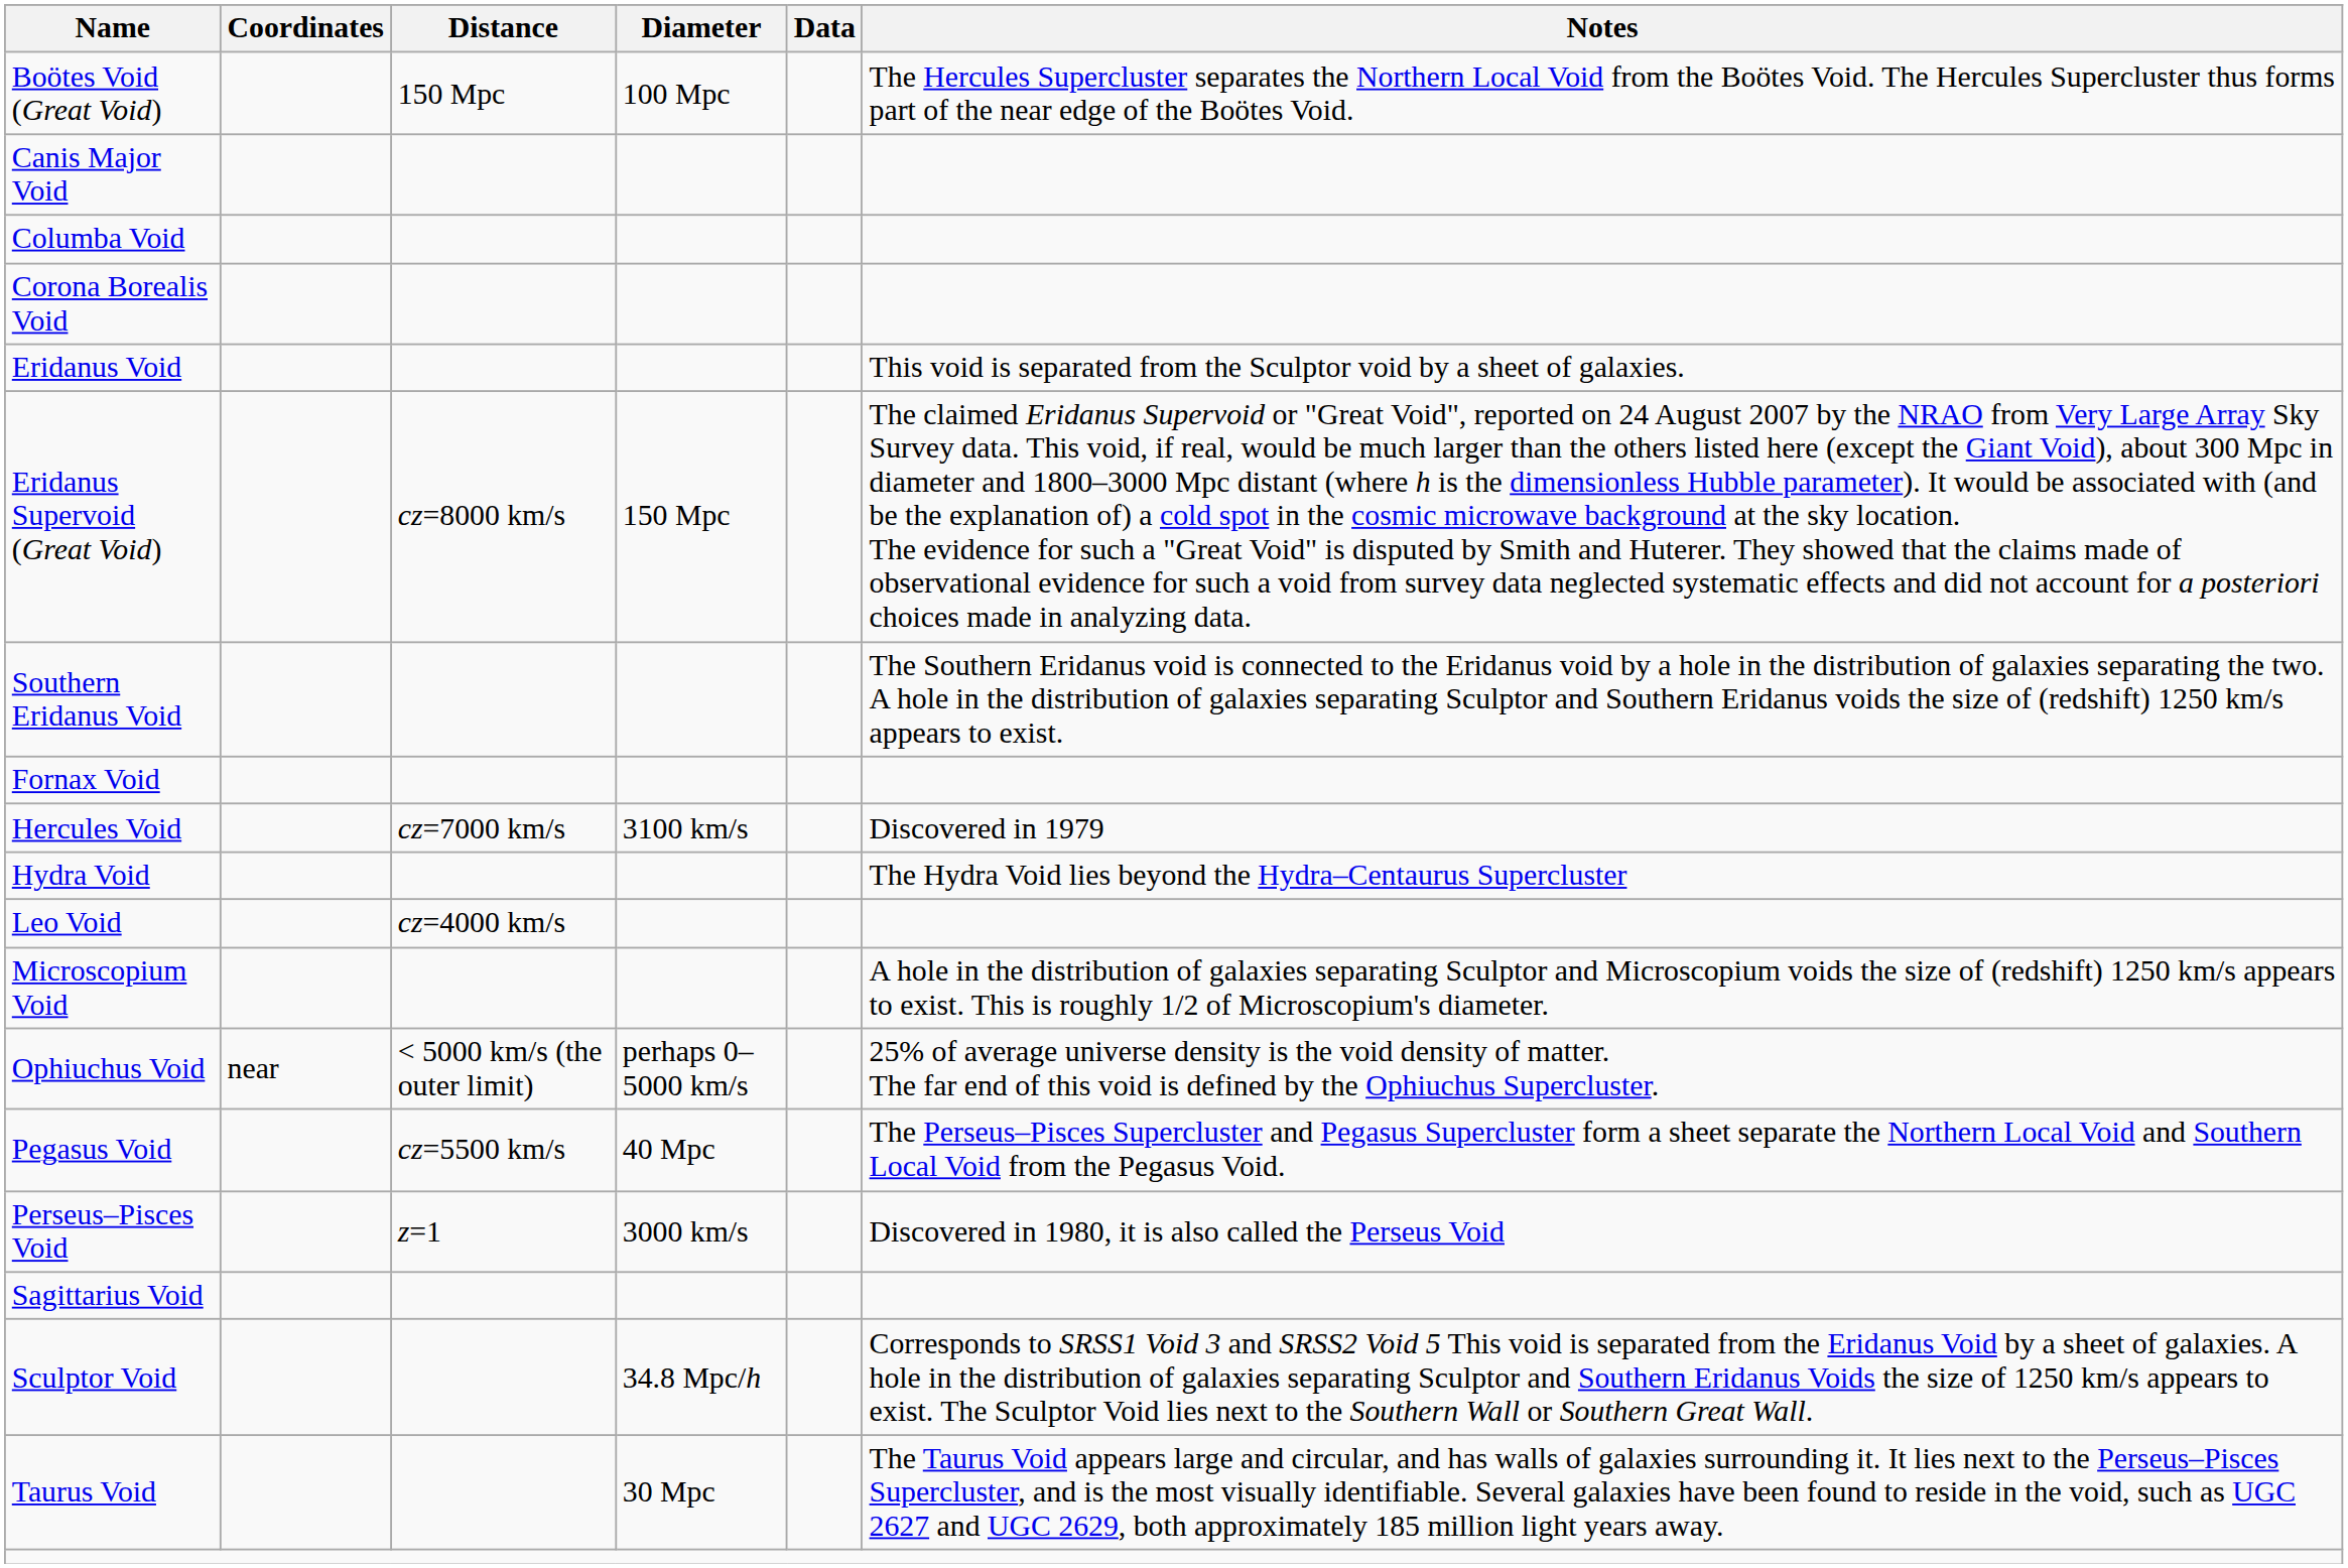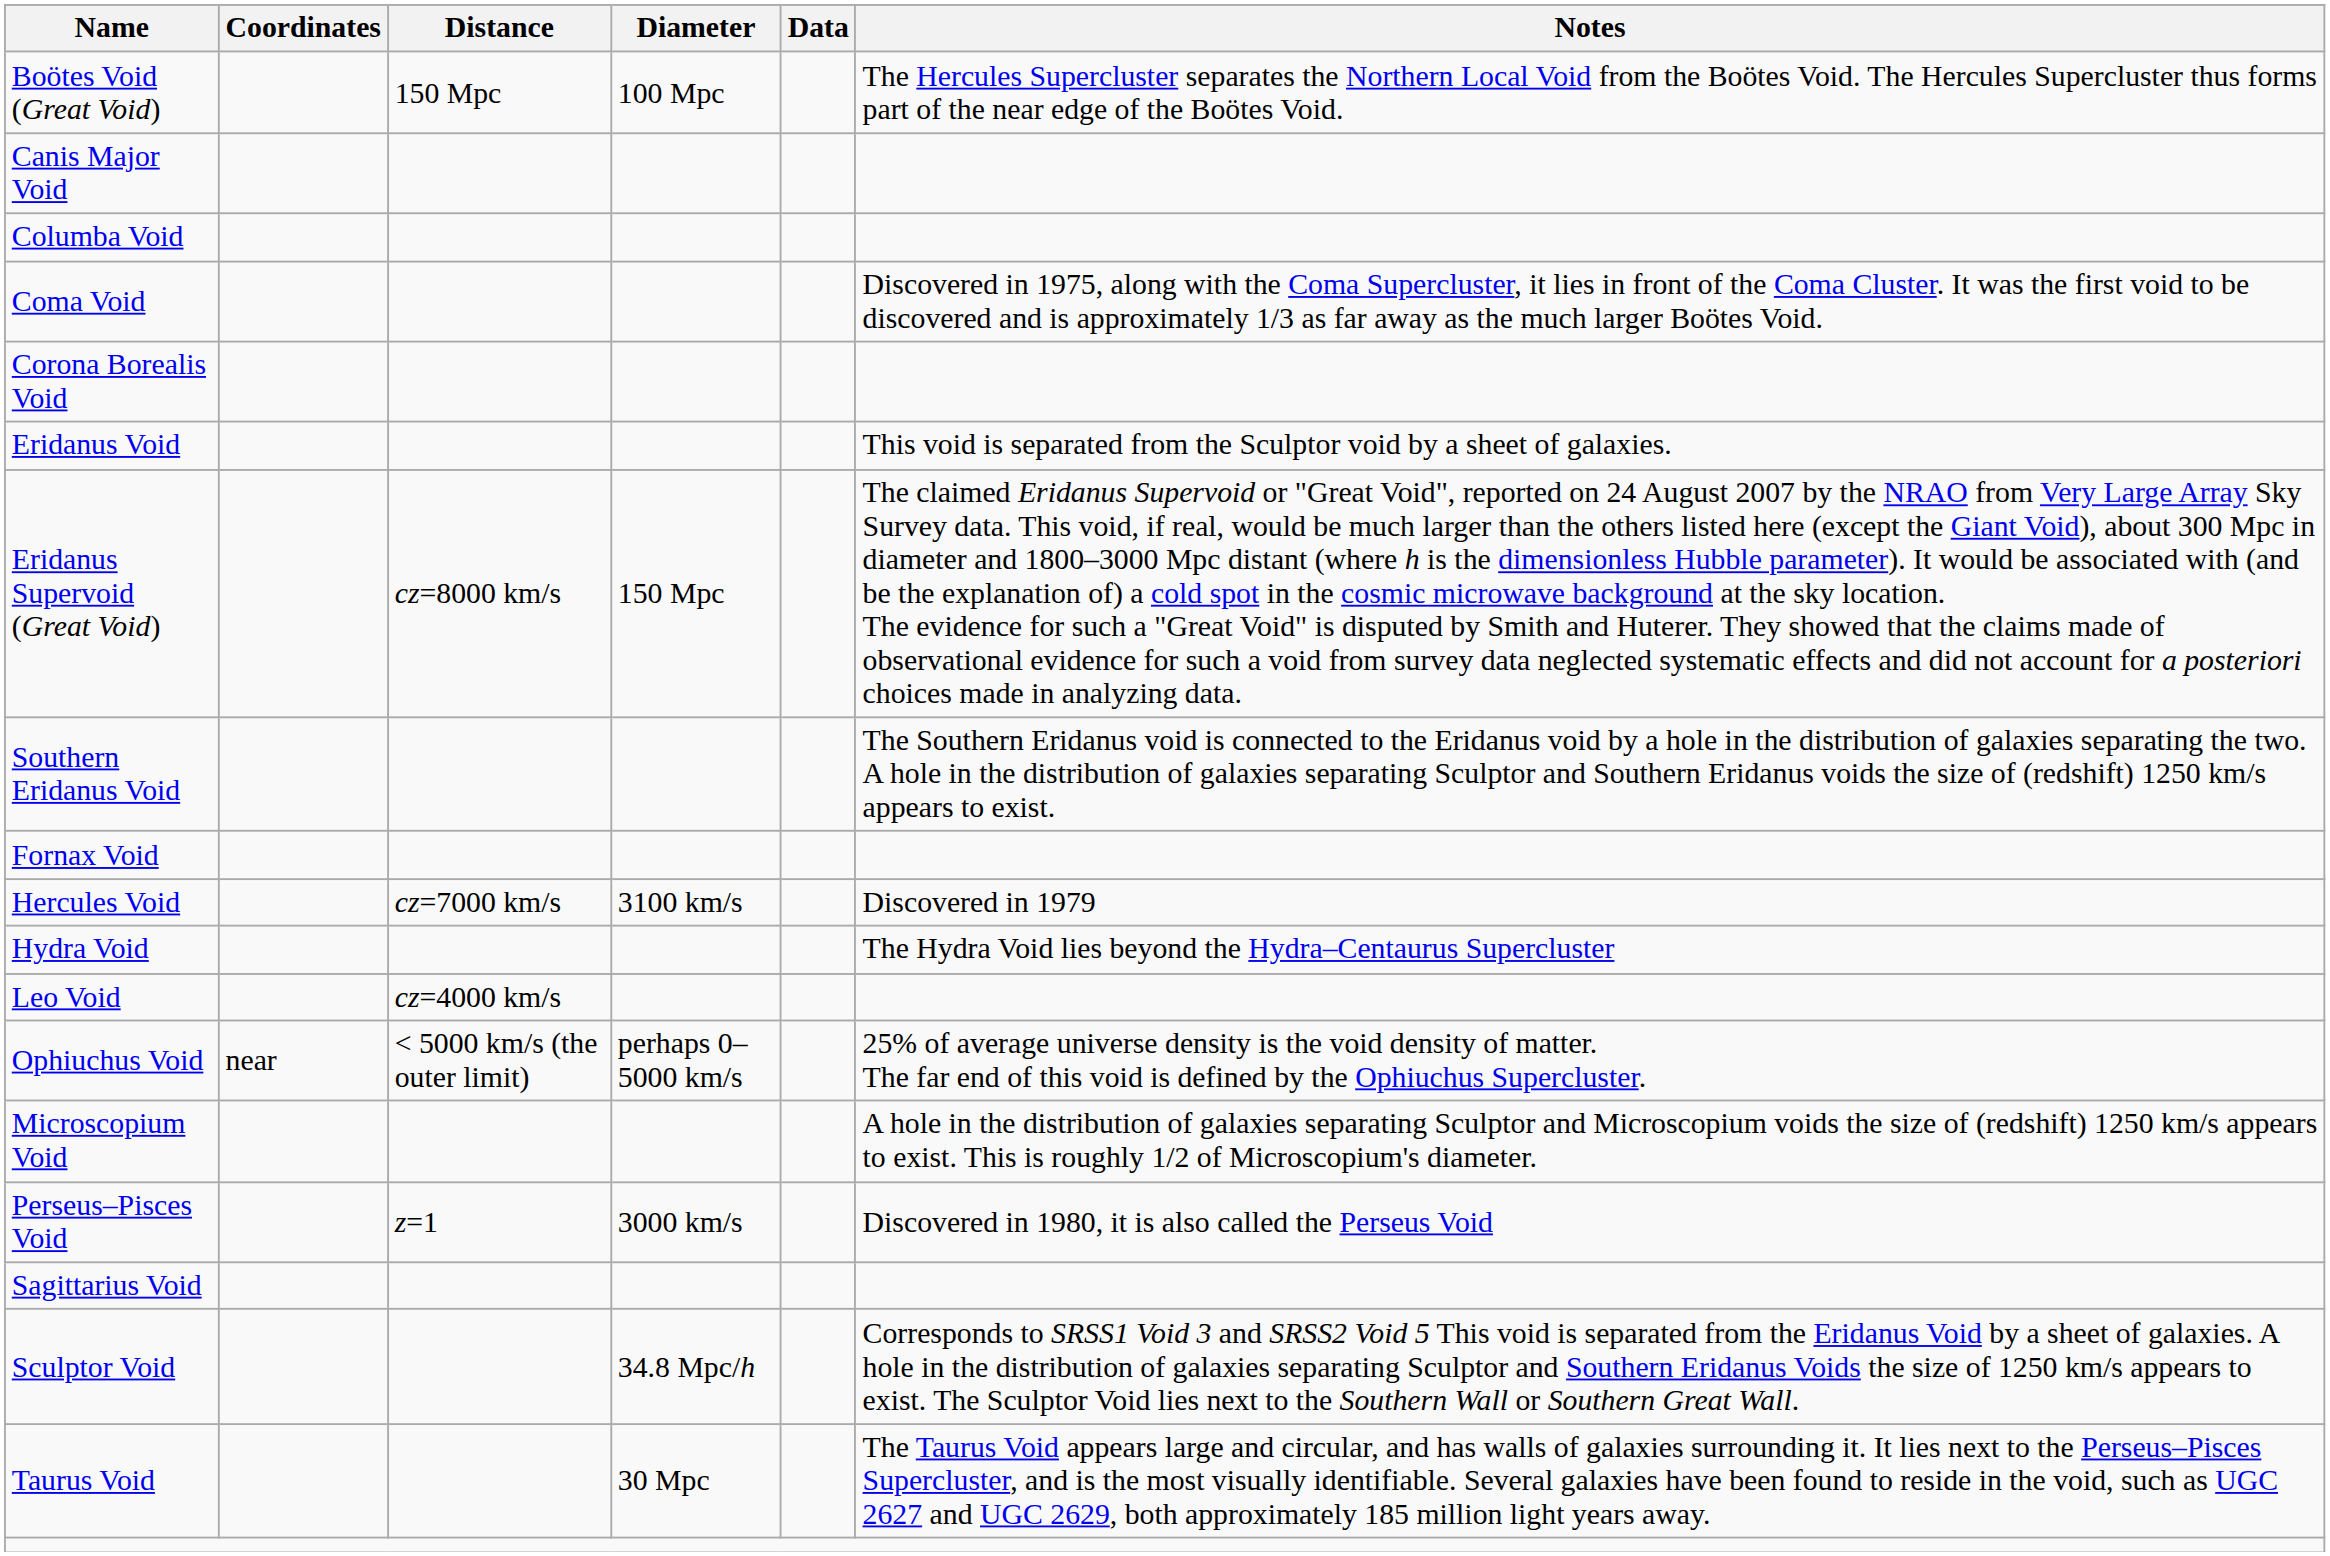+ row: Coma Void | Discovered in 1975, along with the Coma Supercluster, it lies in front of the Coma Cluster. It was the first void to be discovered and is approximately 1/3 as far away as the much larger Boötes Void.
rows swapped: Microscopium Void <-> Ophiuchus Void
- row: Pegasus Void | cz=5500 km/s | 40 Mpc | The Perseus–Pisces Supercluster and Pegasus Supercluster form a sheet separate the Northern Local Void and Southern Local Void from the Pegasus Void.
